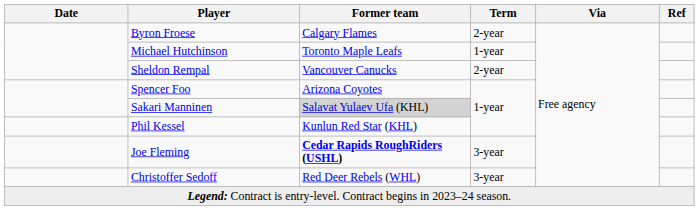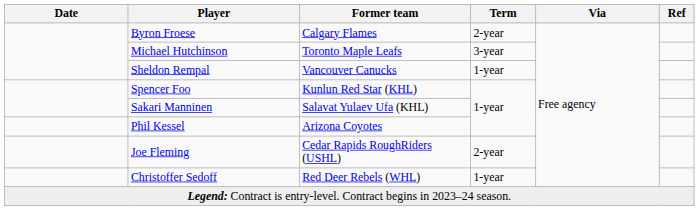Michael Hutchinson | Term: 1-year -> 3-year
Sheldon Rempal | Term: 2-year -> 1-year
Spencer Foo | Former team: Arizona Coyotes -> Kunlun Red Star (KHL)
Sakari Manninen | Former team: lightgrey background -> no background
Phil Kessel | Former team: Kunlun Red Star (KHL) -> Arizona Coyotes
Joe Fleming | Former team: bold -> normal
Joe Fleming | Term: 3-year -> 2-year
Christoffer Sedoff | Term: 3-year -> 1-year
